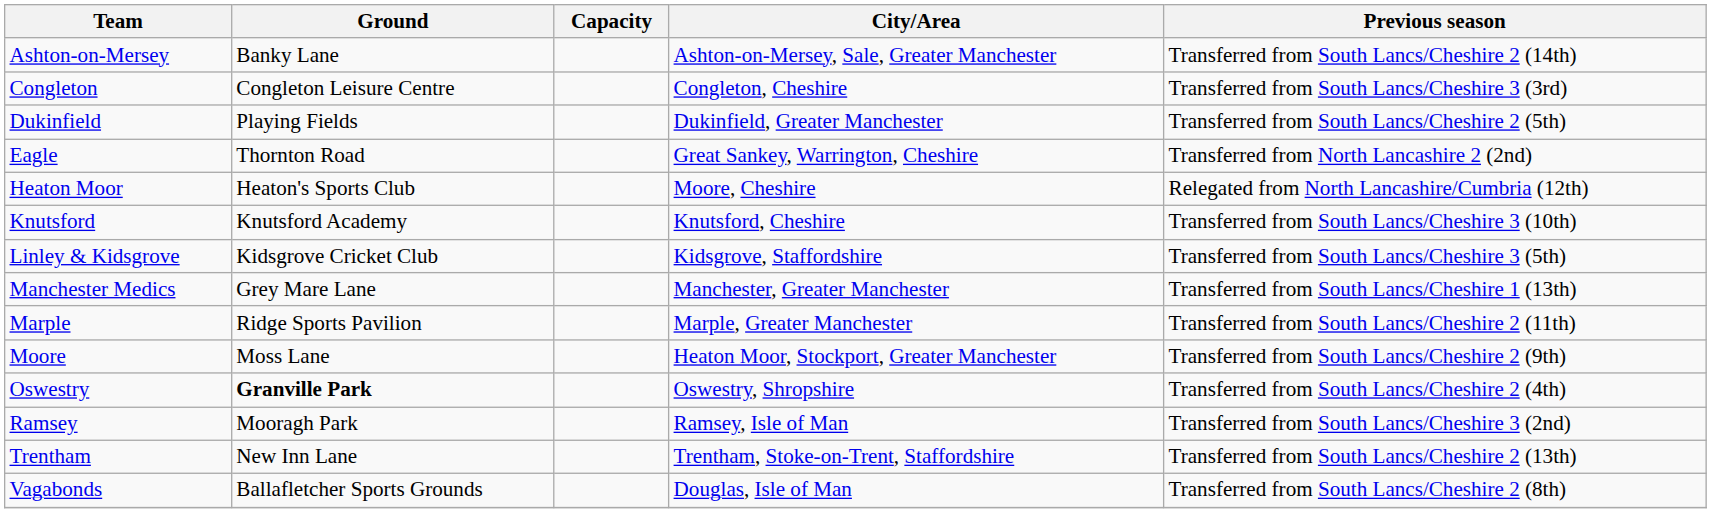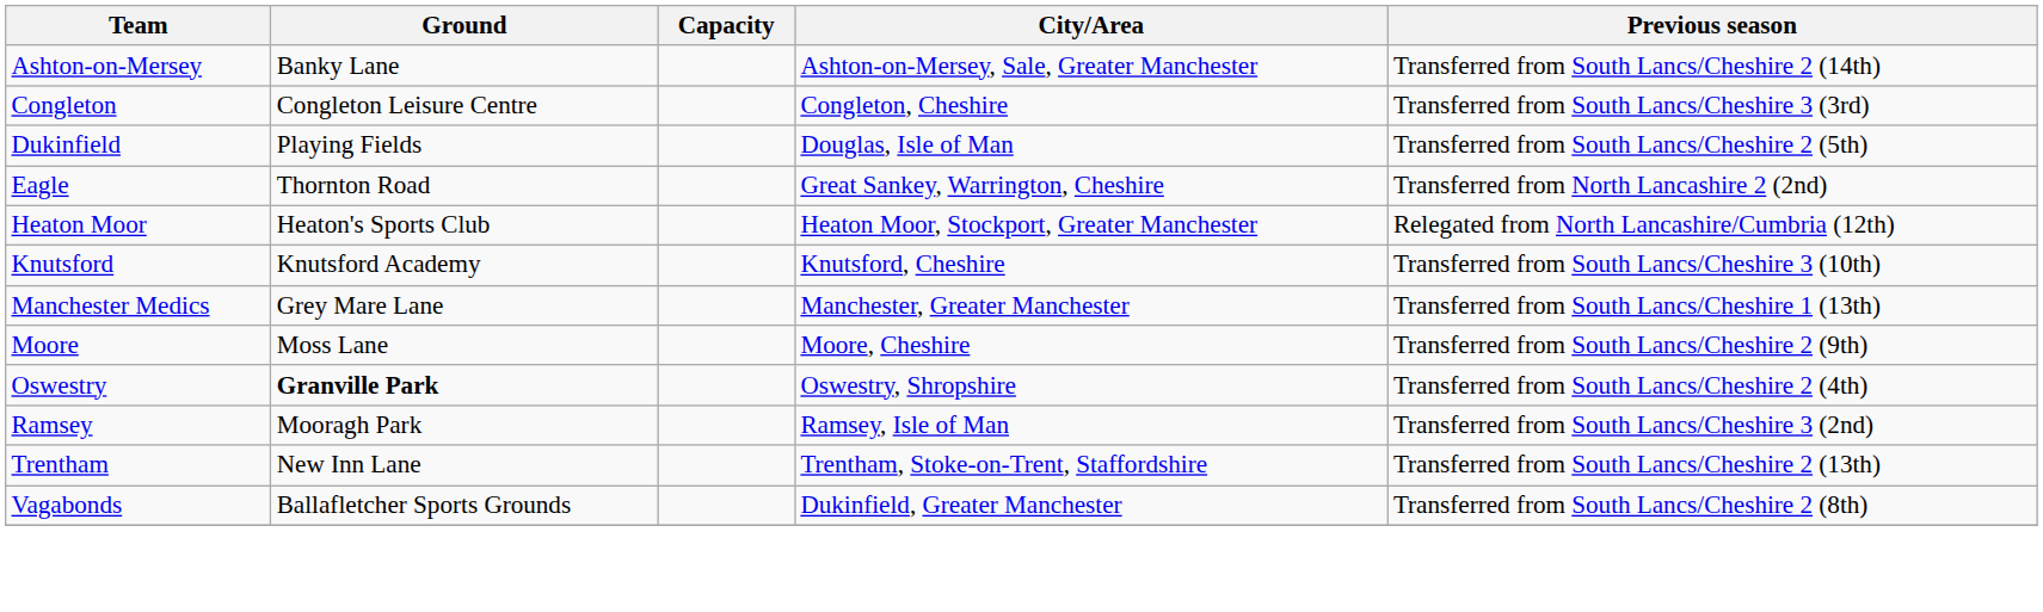Dukinfield | City/Area: Dukinfield, Greater Manchester -> Douglas, Isle of Man
Heaton Moor | City/Area: Moore, Cheshire -> Heaton Moor, Stockport, Greater Manchester
- row: Linley & Kidsgrove | Kidsgrove Cricket Club | Kidsgrove, Staffordshire | Transferred from South Lancs/Cheshire 3 (5th)
- row: Marple | Ridge Sports Pavilion | Marple, Greater Manchester | Transferred from South Lancs/Cheshire 2 (11th)
Moore | City/Area: Heaton Moor, Stockport, Greater Manchester -> Moore, Cheshire
Vagabonds | City/Area: Douglas, Isle of Man -> Dukinfield, Greater Manchester
